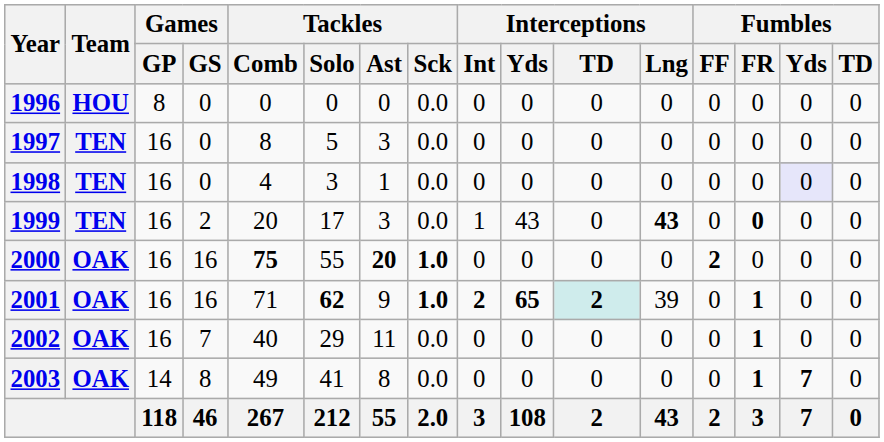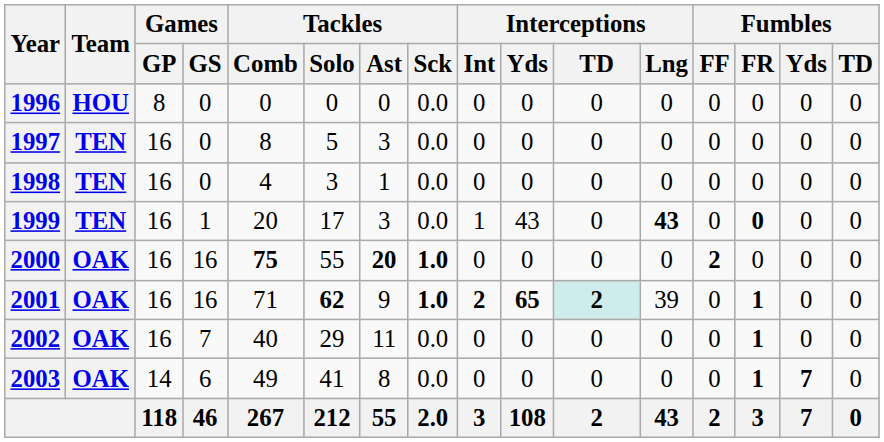1998 | Fumbles / Yds: lavender background -> no background
1999 | Games / GS: 2 -> 1
2003 | Games / GS: 8 -> 6
